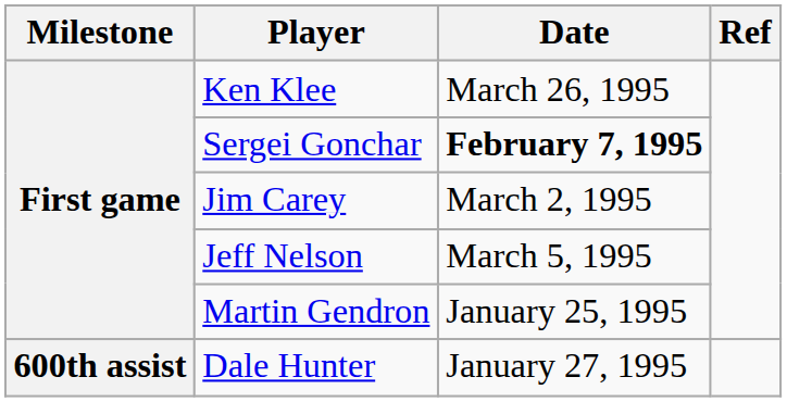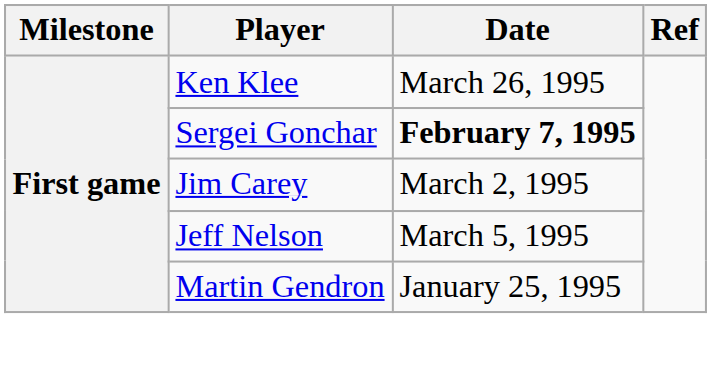- row: 600th assist | Dale Hunter | January 27, 1995
